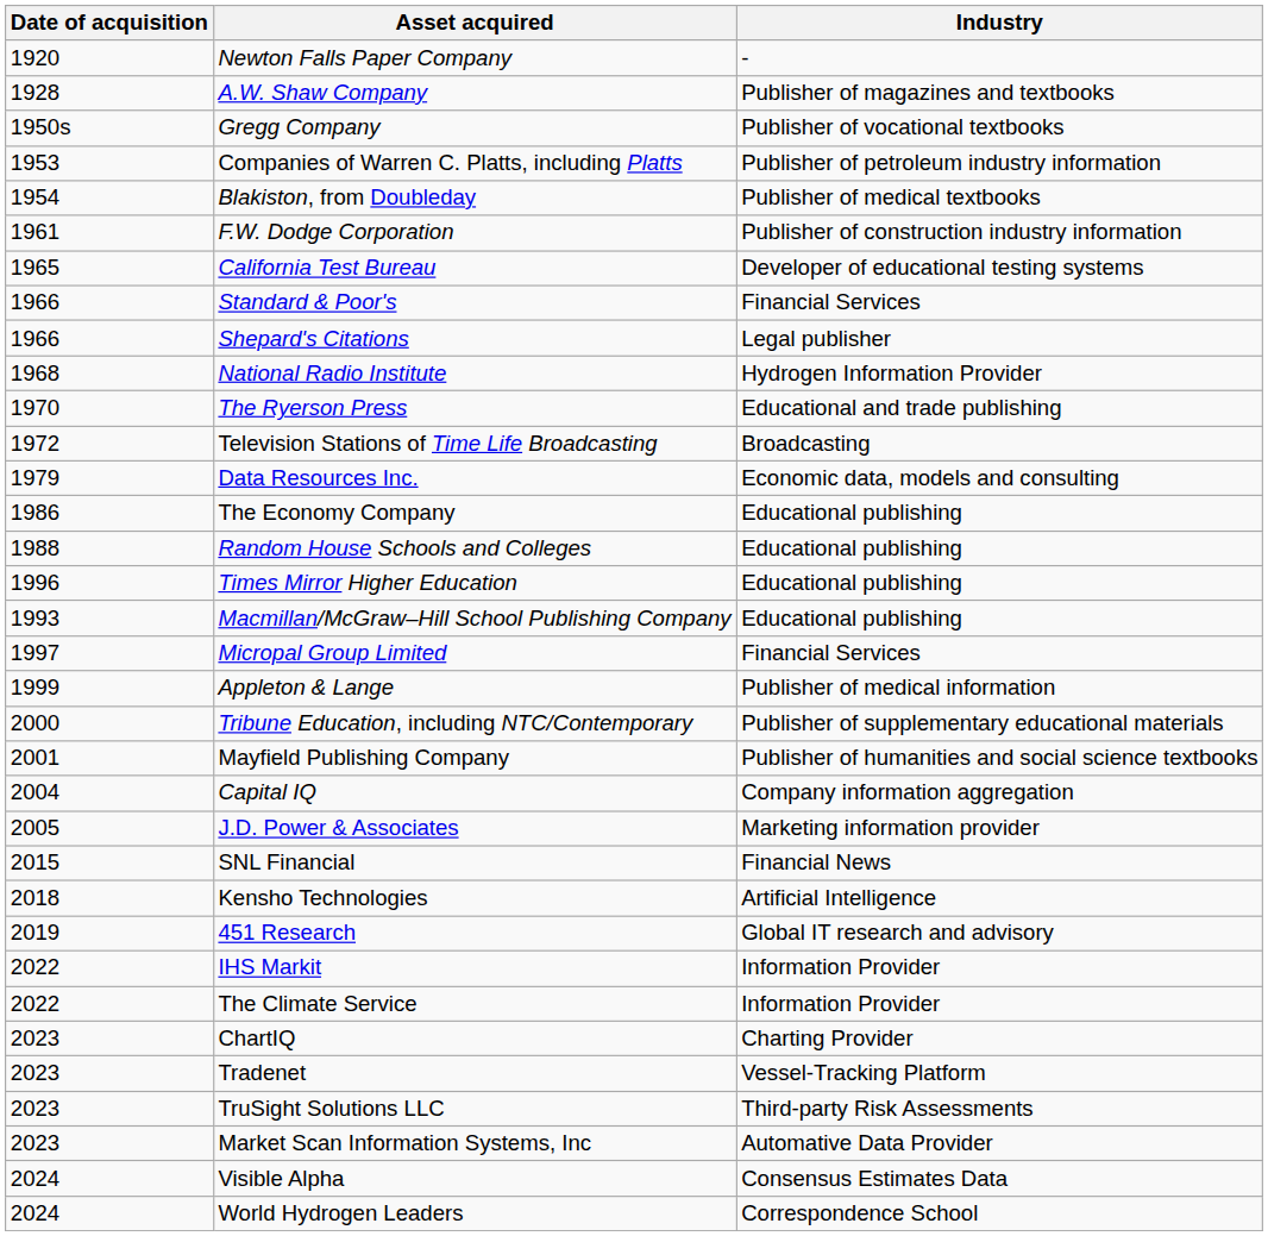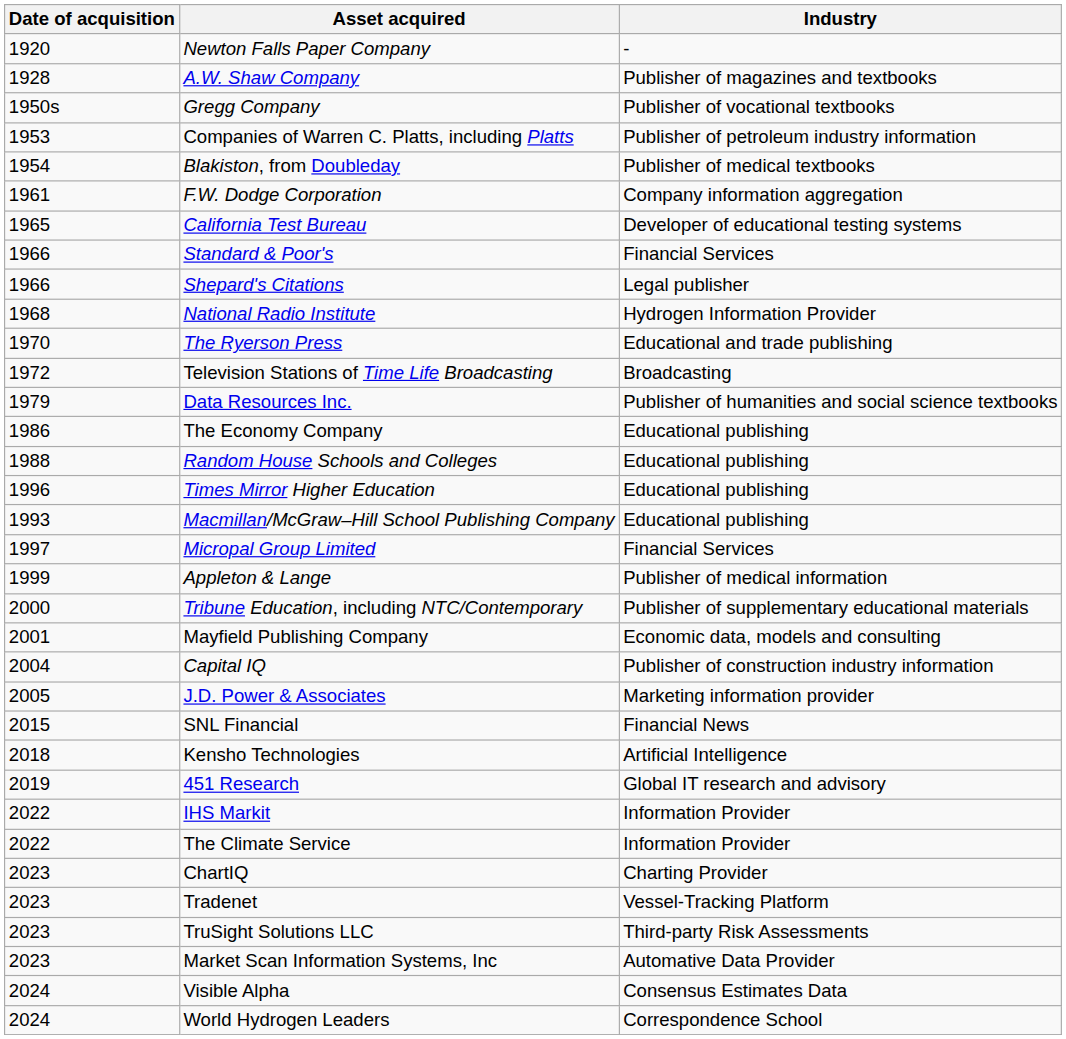F.W. Dodge Corporation | Industry: Publisher of construction industry information -> Company information aggregation
Data Resources Inc. | Industry: Economic data, models and consulting -> Publisher of humanities and social science textbooks
Mayfield Publishing Company | Industry: Publisher of humanities and social science textbooks -> Economic data, models and consulting
Capital IQ | Industry: Company information aggregation -> Publisher of construction industry information
